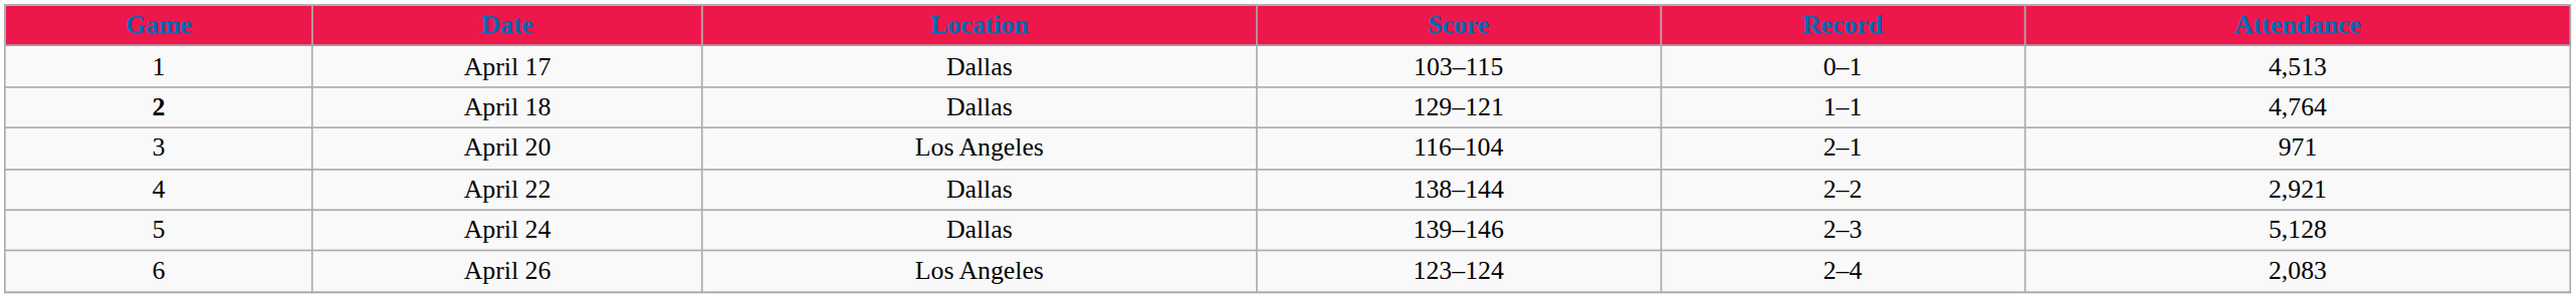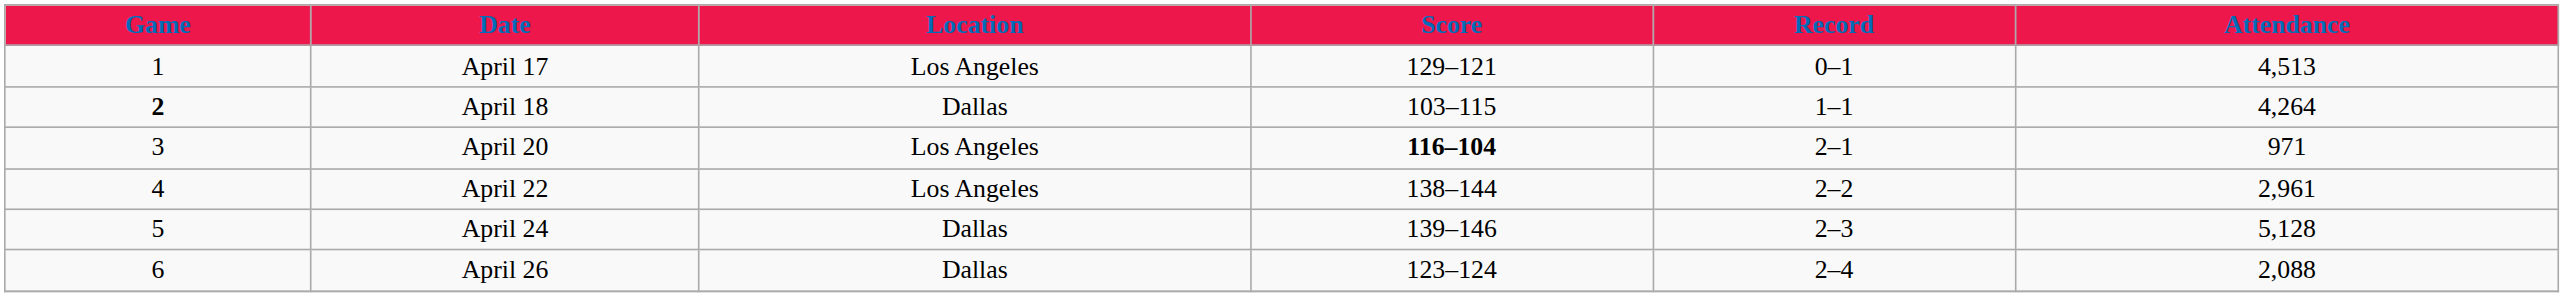April 17 | Location: Dallas -> Los Angeles
April 17 | Score: 103–115 -> 129–121
April 18 | Score: 129–121 -> 103–115
April 18 | Attendance: 4,764 -> 4,264
April 20 | Score: normal -> bold
April 22 | Location: Dallas -> Los Angeles
April 22 | Attendance: 2,921 -> 2,961
April 26 | Location: Los Angeles -> Dallas
April 26 | Attendance: 2,083 -> 2,088
